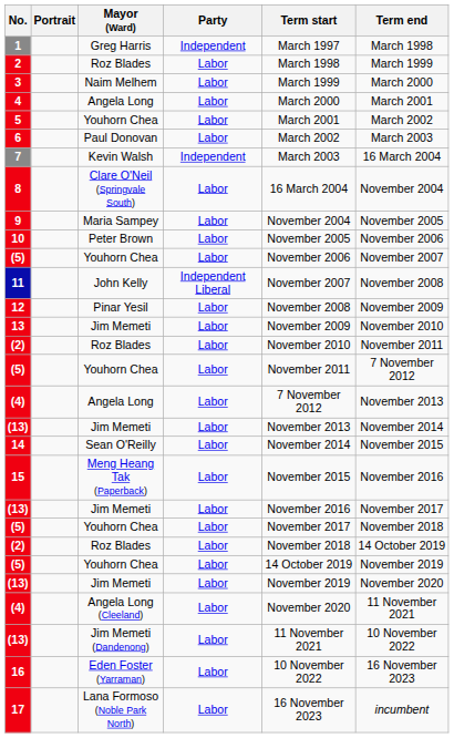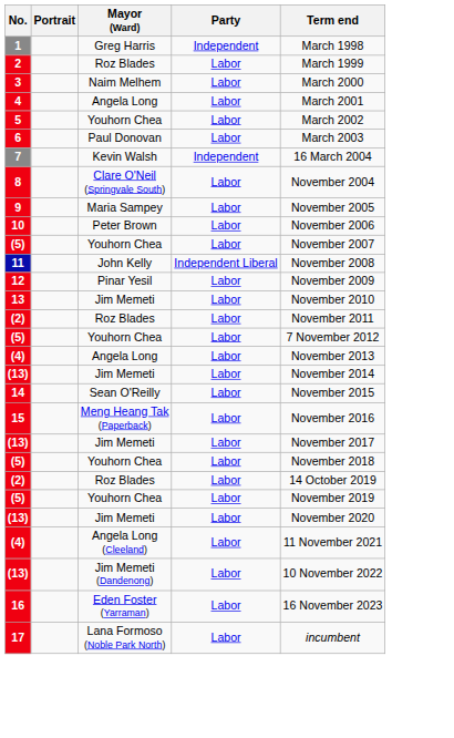- column: Term start | March 1997 | March 1998 | March 1999 | March 2000 | March 2001 | March 2002 | March 2003 | 16 March 2004 | November 2004 | November 2005 | November 2006 | November 2007 | November 2008 | November 2009 | November 2010 | November 2011 | 7 November 2012 | November 2013 | November 2014 | November 2015 | November 2016 | November 2017 | November 2018 | 14 October 2019 | November 2019 | November 2020 | 11 November 2021 | 10 November 2022 | 16 November 2023
